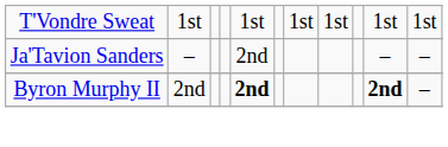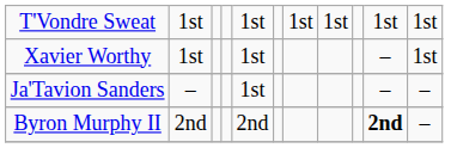+ row: Xavier Worthy | 1st | 1st | – | 1st
Ja'Tavion Sanders | column 5: 2nd -> 1st
Byron Murphy II | column 5: bold -> normal
